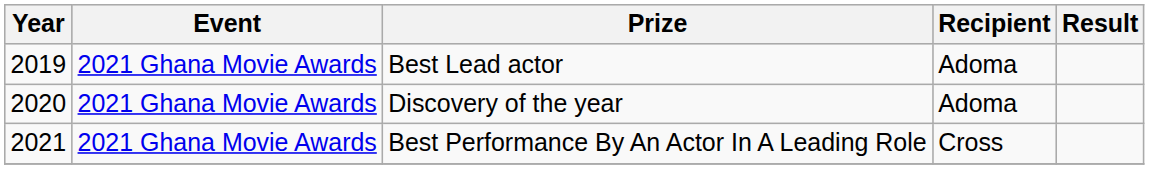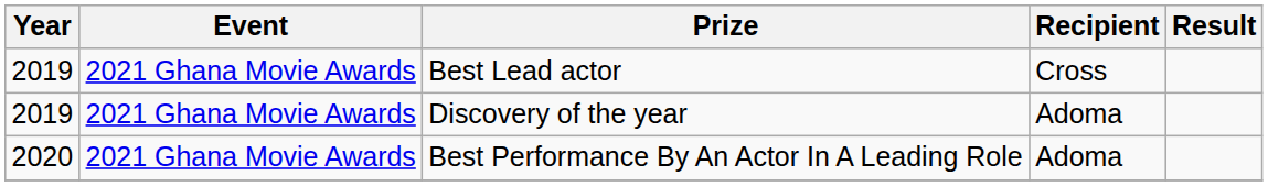Best Lead actor | Recipient: Adoma -> Cross
Discovery of the year | Year: 2020 -> 2019
Best Performance By An Actor In A Leading Role | Year: 2021 -> 2020
Best Performance By An Actor In A Leading Role | Recipient: Cross -> Adoma
